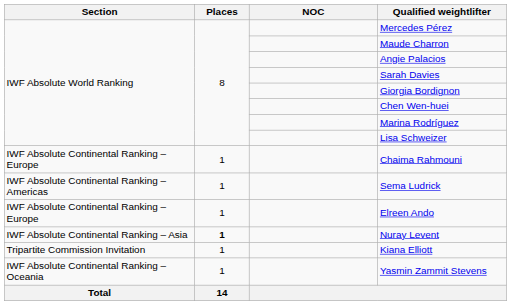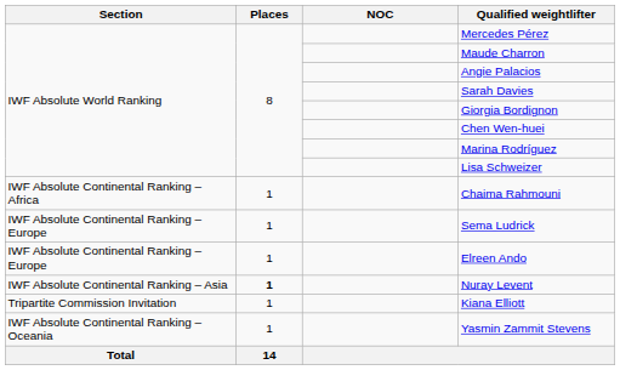Chaima Rahmouni | Section: IWF Absolute Continental Ranking – Europe -> IWF Absolute Continental Ranking – Africa
Sema Ludrick | Section: IWF Absolute Continental Ranking – Americas -> IWF Absolute Continental Ranking – Europe
